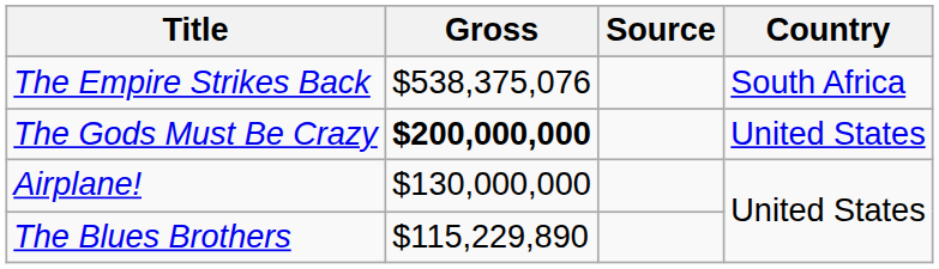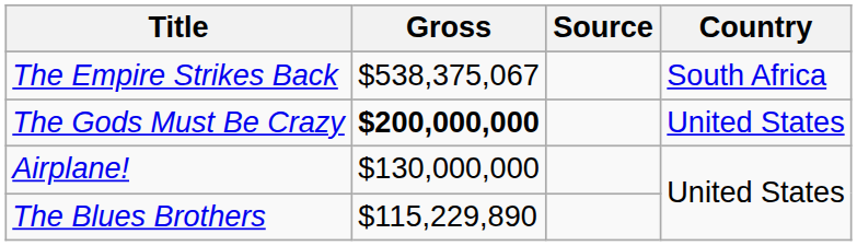The Empire Strikes Back | Gross: $538,375,076 -> $538,375,067
